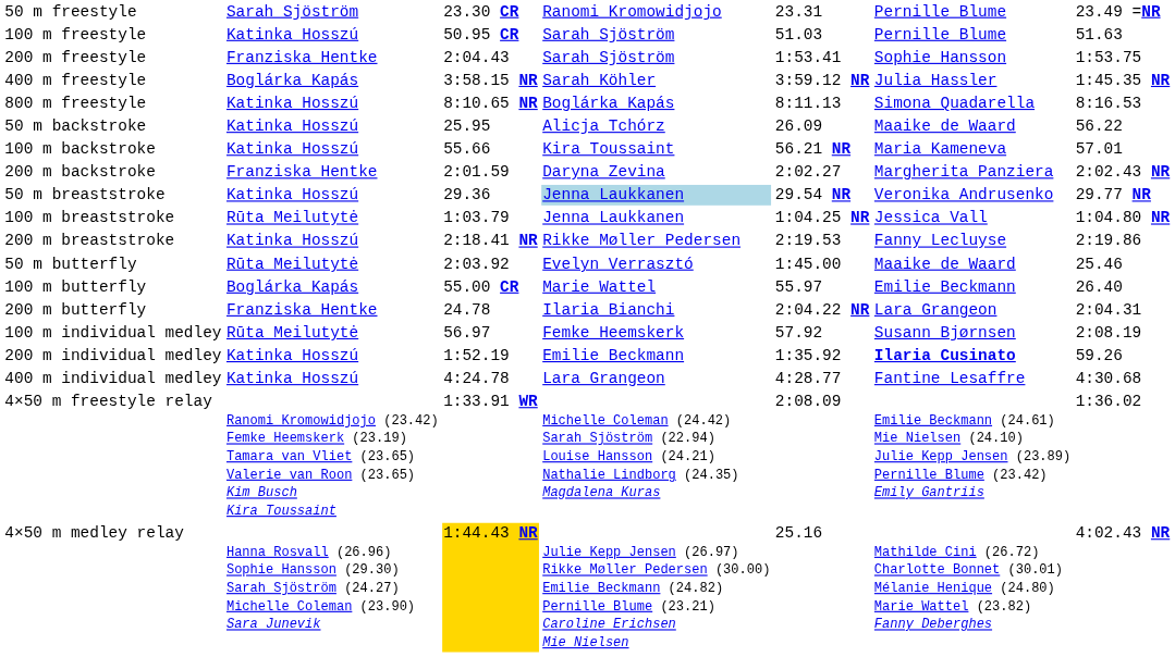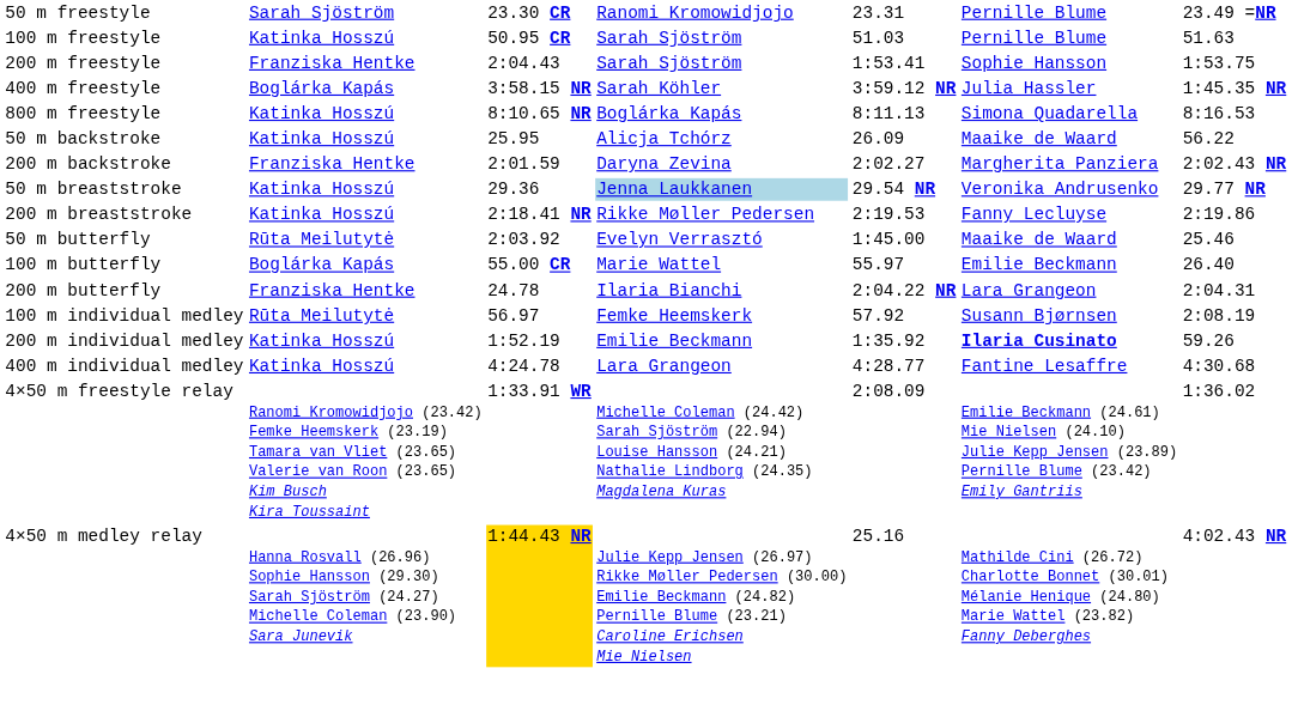- row: 100 m backstroke | Katinka Hosszú | 55.66 | Kira Toussaint | 56.21 NR | Maria Kameneva | 57.01
- row: 100 m breaststroke | Rūta Meilutytė | 1:03.79 | Jenna Laukkanen | 1:04.25 NR | Jessica Vall | 1:04.80 NR
